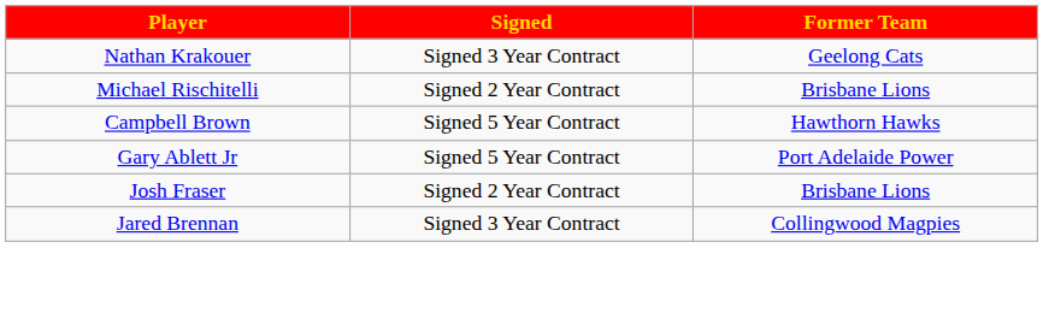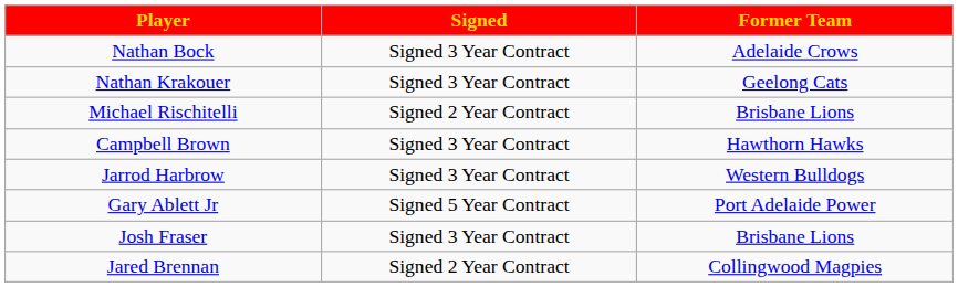+ row: Nathan Bock | Signed 3 Year Contract | Adelaide Crows
Campbell Brown | Signed: Signed 5 Year Contract -> Signed 3 Year Contract
+ row: Jarrod Harbrow | Signed 3 Year Contract | Western Bulldogs
Josh Fraser | Signed: Signed 2 Year Contract -> Signed 3 Year Contract
Jared Brennan | Signed: Signed 3 Year Contract -> Signed 2 Year Contract
